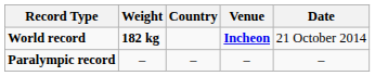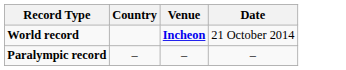- column: Weight | 182 kg | –
